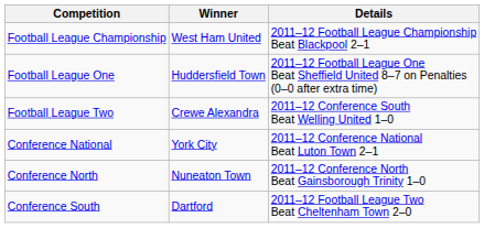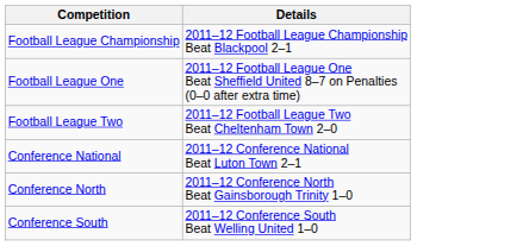- column: Winner | West Ham United | Huddersfield Town | Crewe Alexandra | York City | Nuneaton Town | Dartford
Football League Two | Details: 2011–12 Conference South Beat Welling United 1–0 -> 2011–12 Football League Two Beat Cheltenham Town 2–0
Conference South | Details: 2011–12 Football League Two Beat Cheltenham Town 2–0 -> 2011–12 Conference South Beat Welling United 1–0
